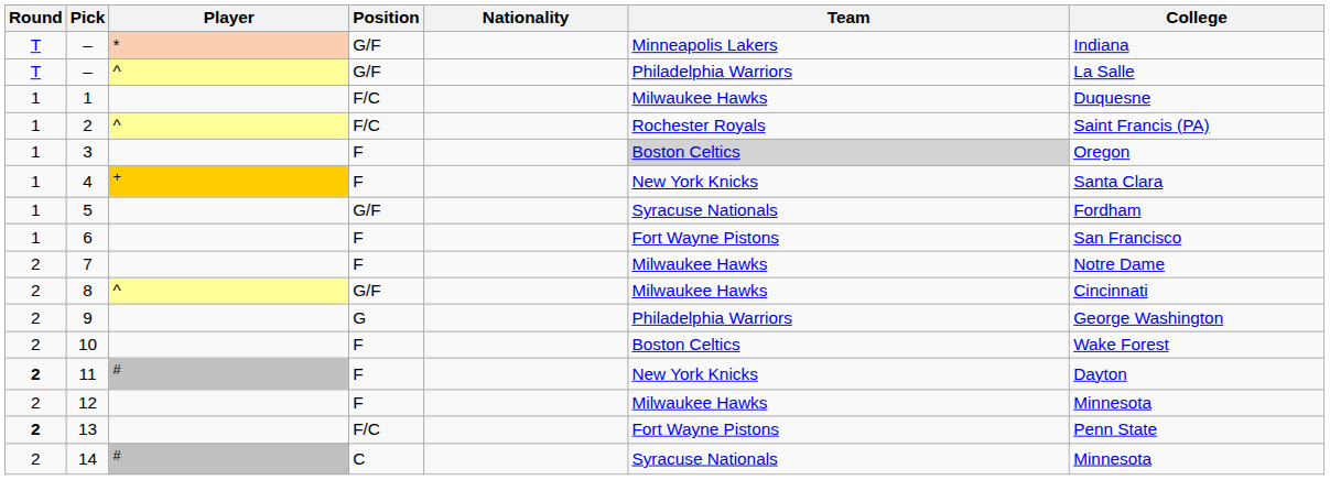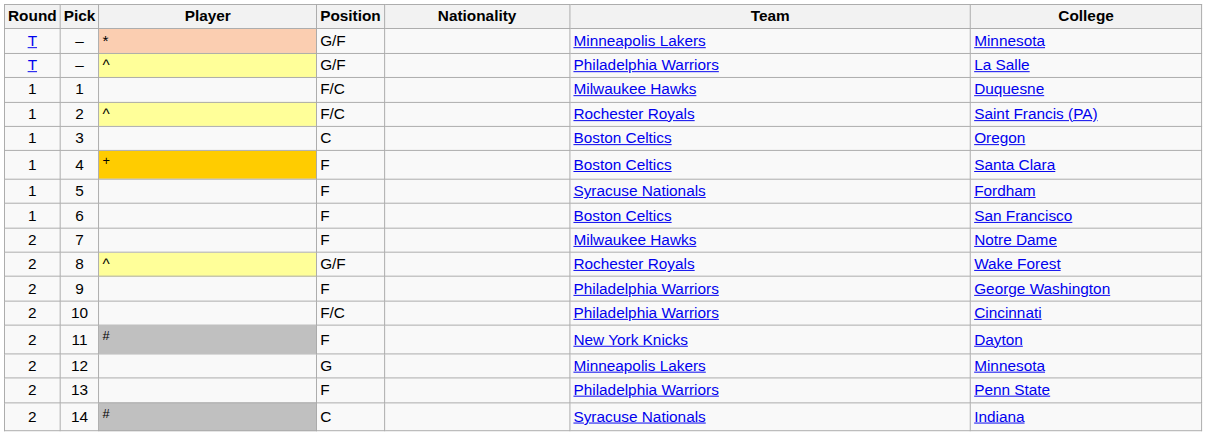– / * | College: Indiana -> Minnesota
3 | Position: F -> C
3 | Team: lightgrey background -> no background
4 | Team: New York Knicks -> Boston Celtics
5 | Position: G/F -> F
6 | Team: Fort Wayne Pistons -> Boston Celtics
8 | Team: Milwaukee Hawks -> Rochester Royals
8 | College: Cincinnati -> Wake Forest
9 | Position: G -> F
10 | Position: F -> F/C
10 | Team: Boston Celtics -> Philadelphia Warriors
10 | College: Wake Forest -> Cincinnati
11 | Round: bold -> normal
12 | Position: F -> G
12 | Team: Milwaukee Hawks -> Minneapolis Lakers
13 | Round: bold -> normal
13 | Position: F/C -> F
13 | Team: Fort Wayne Pistons -> Philadelphia Warriors
14 | College: Minnesota -> Indiana
